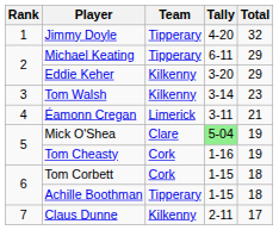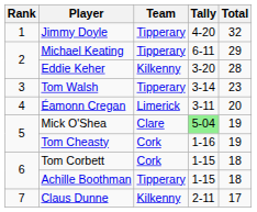Eddie Keher | Total: 29 -> 28
Tom Walsh | Team: Kilkenny -> Tipperary
Éamonn Cregan | Total: 21 -> 20
